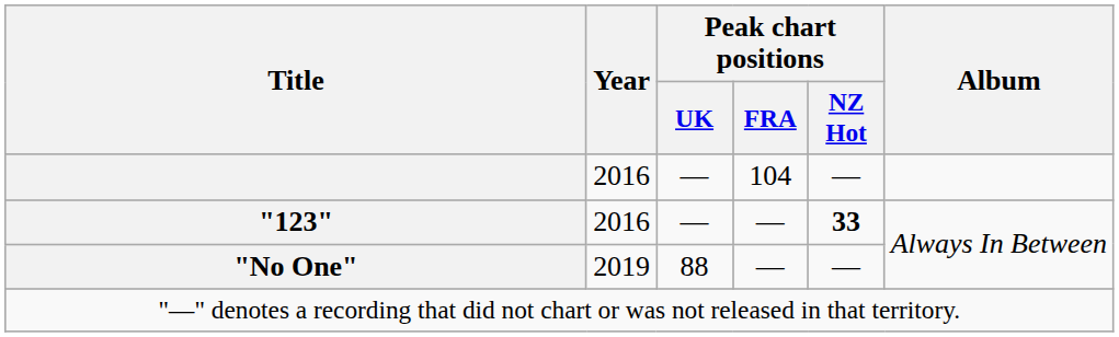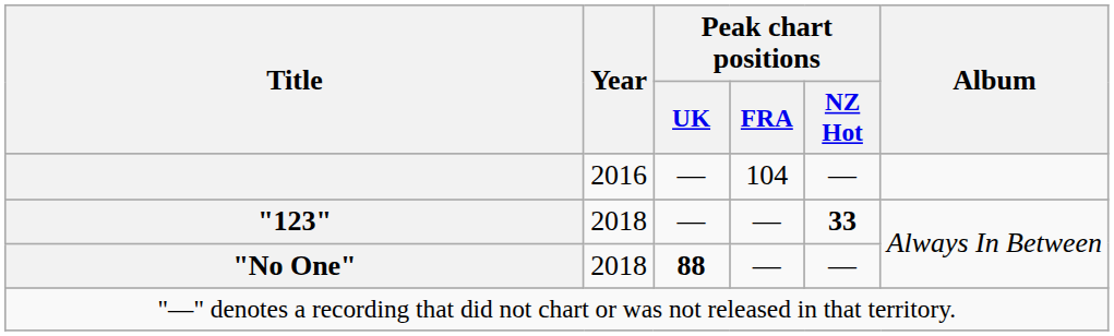"123" | Year: 2016 -> 2018
"No One" | Year: 2019 -> 2018
"No One" | Peak chart positions / UK: normal -> bold
